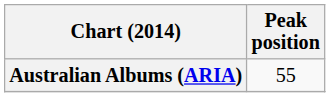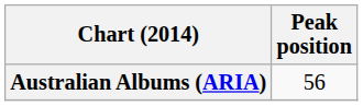Australian Albums (ARIA) | Peak position: 55 -> 56
